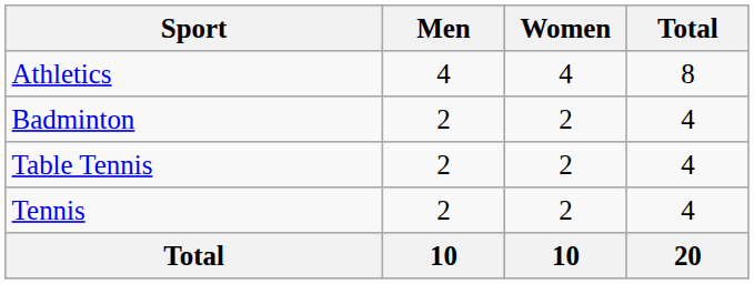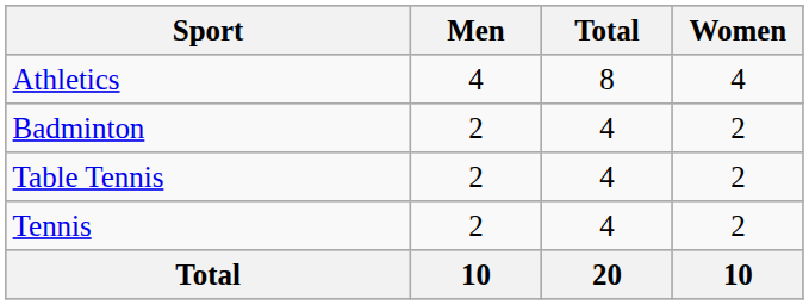columns swapped: Women <-> Total
